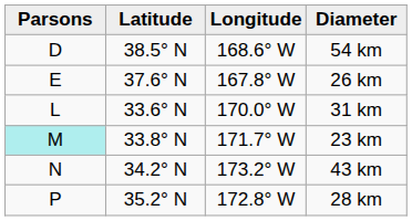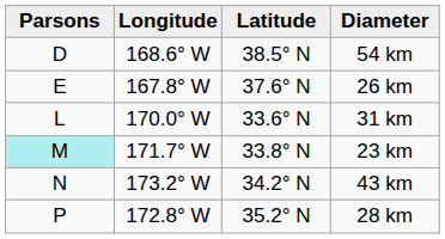columns swapped: Latitude <-> Longitude
